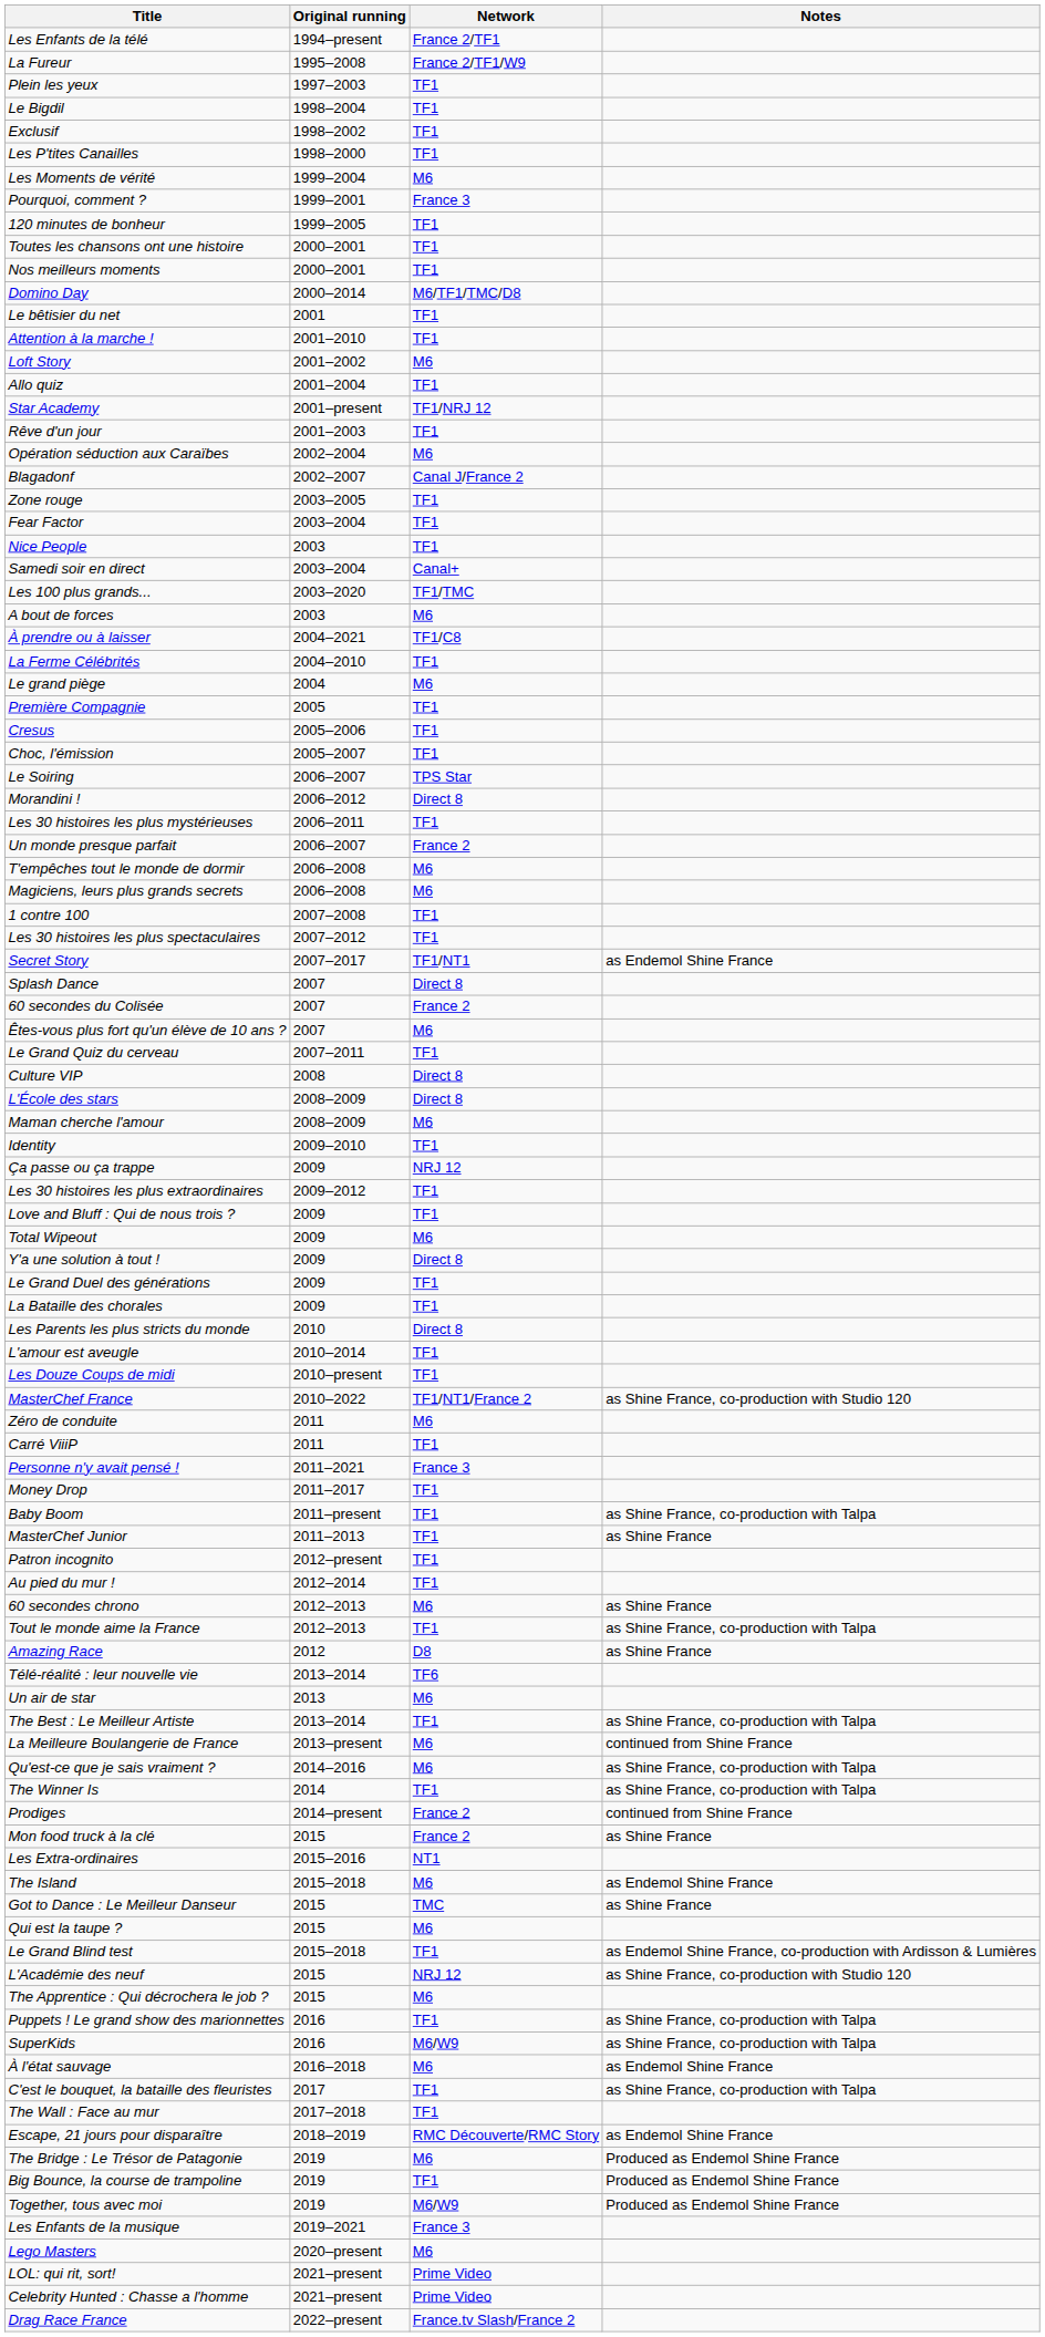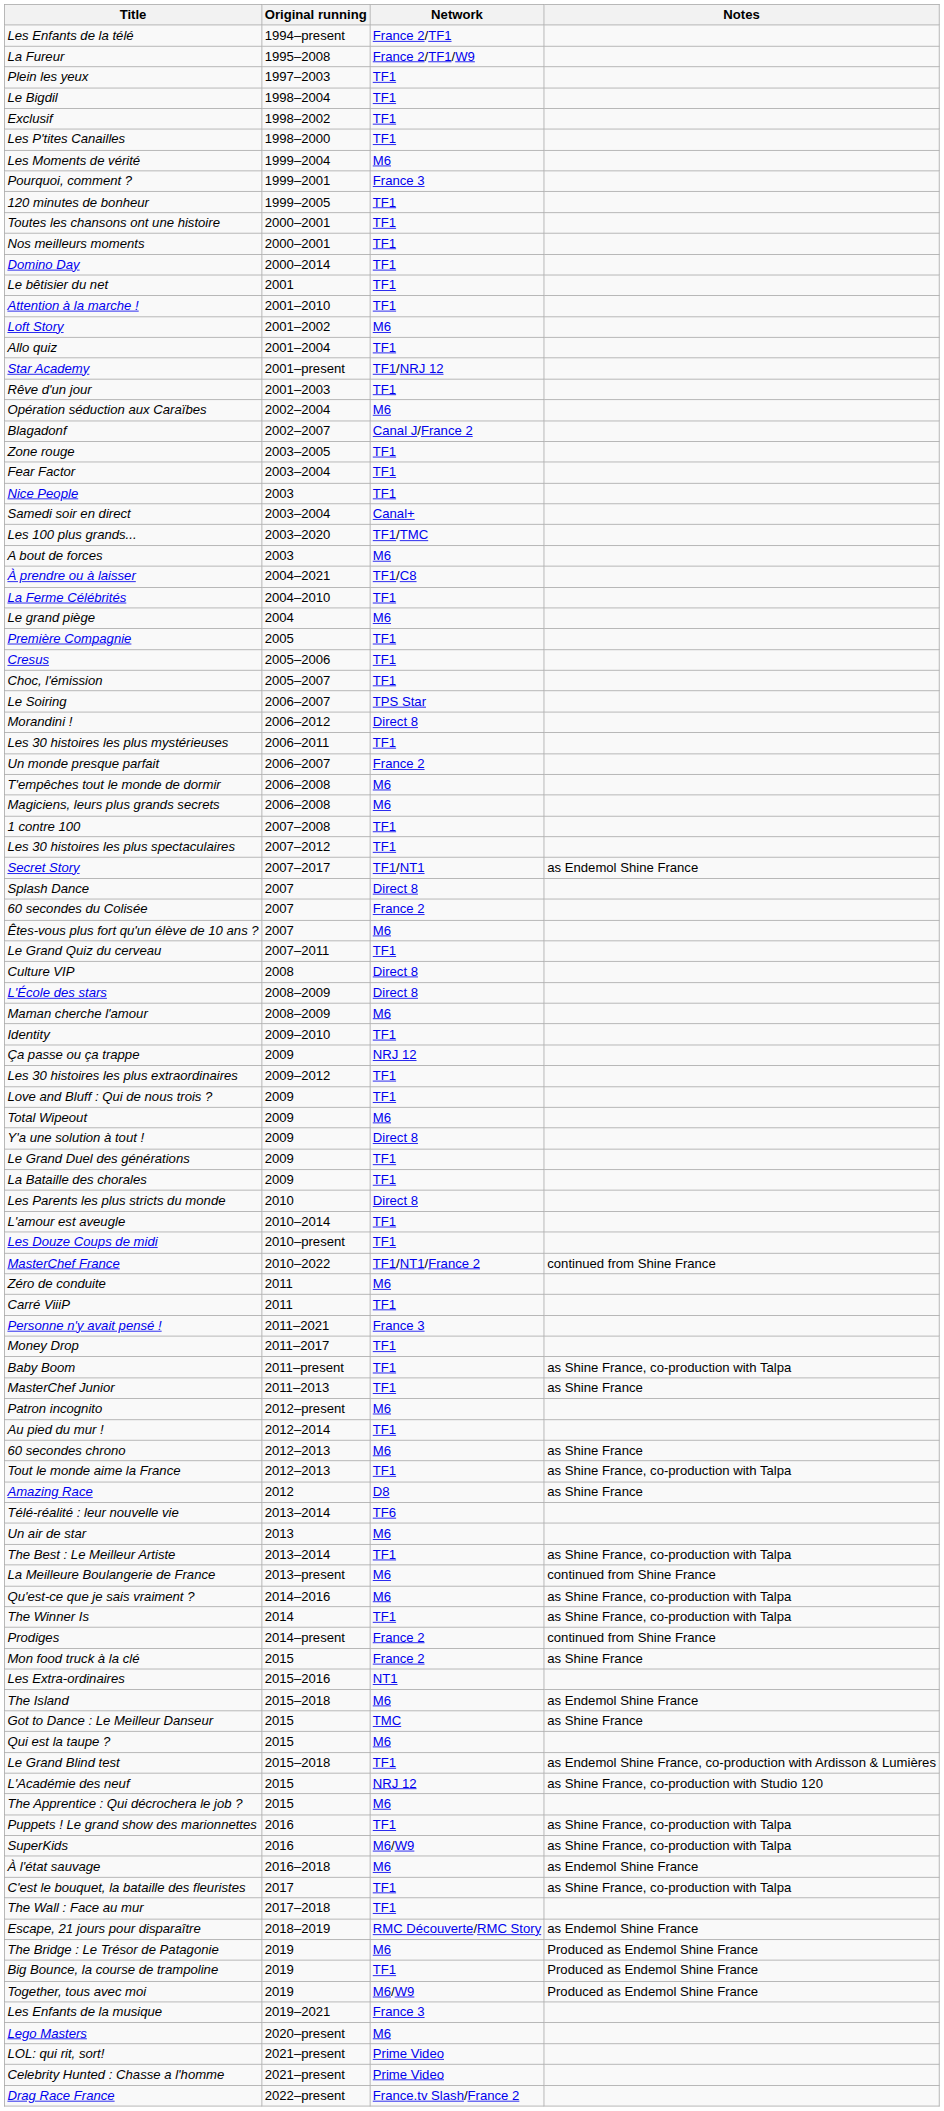Domino Day | Network: M6/TF1/TMC/D8 -> TF1
MasterChef France | Notes: as Shine France, co-production with Studio 120 -> continued from Shine France
Patron incognito | Network: TF1 -> M6
